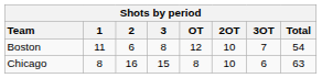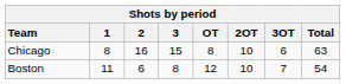rows swapped: Boston <-> Chicago
